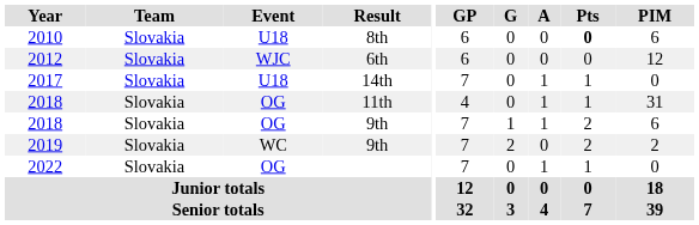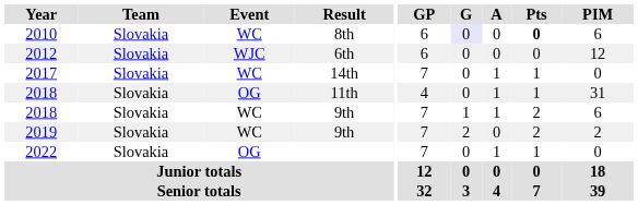2010 | Event: U18 -> WC
2010 | G: no background -> lavender background
2017 | Event: U18 -> WC
2018 / 9th | Event: OG -> WC
